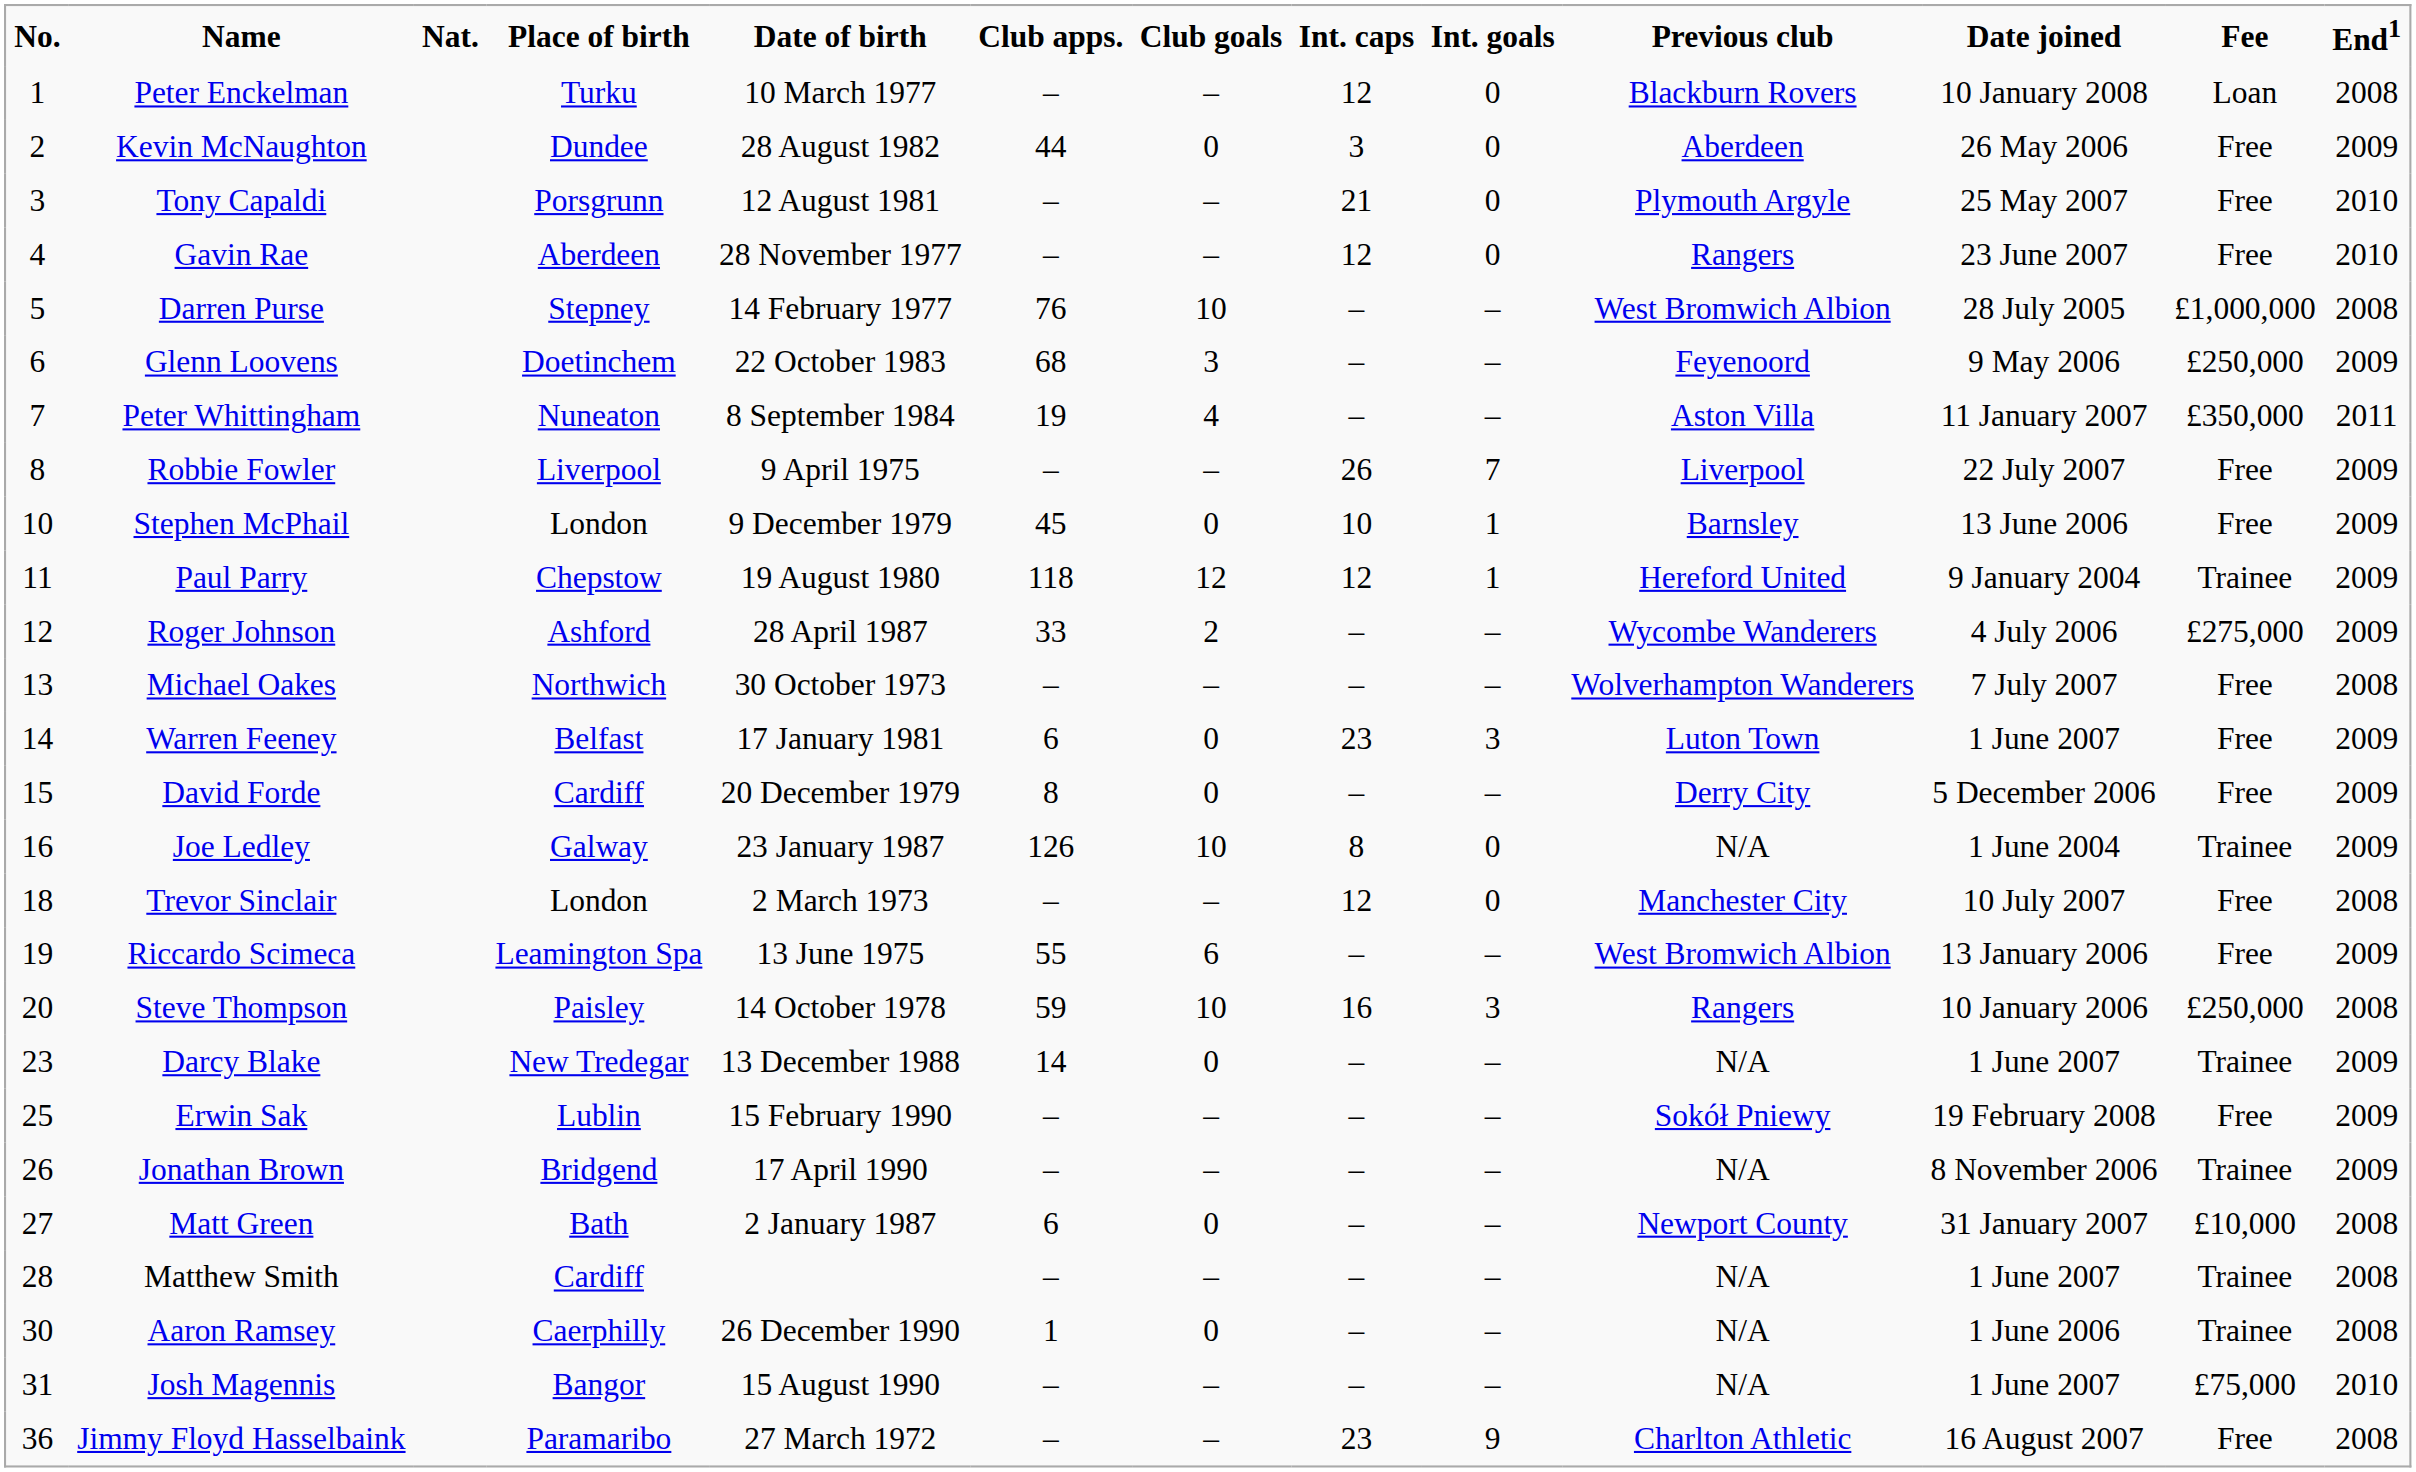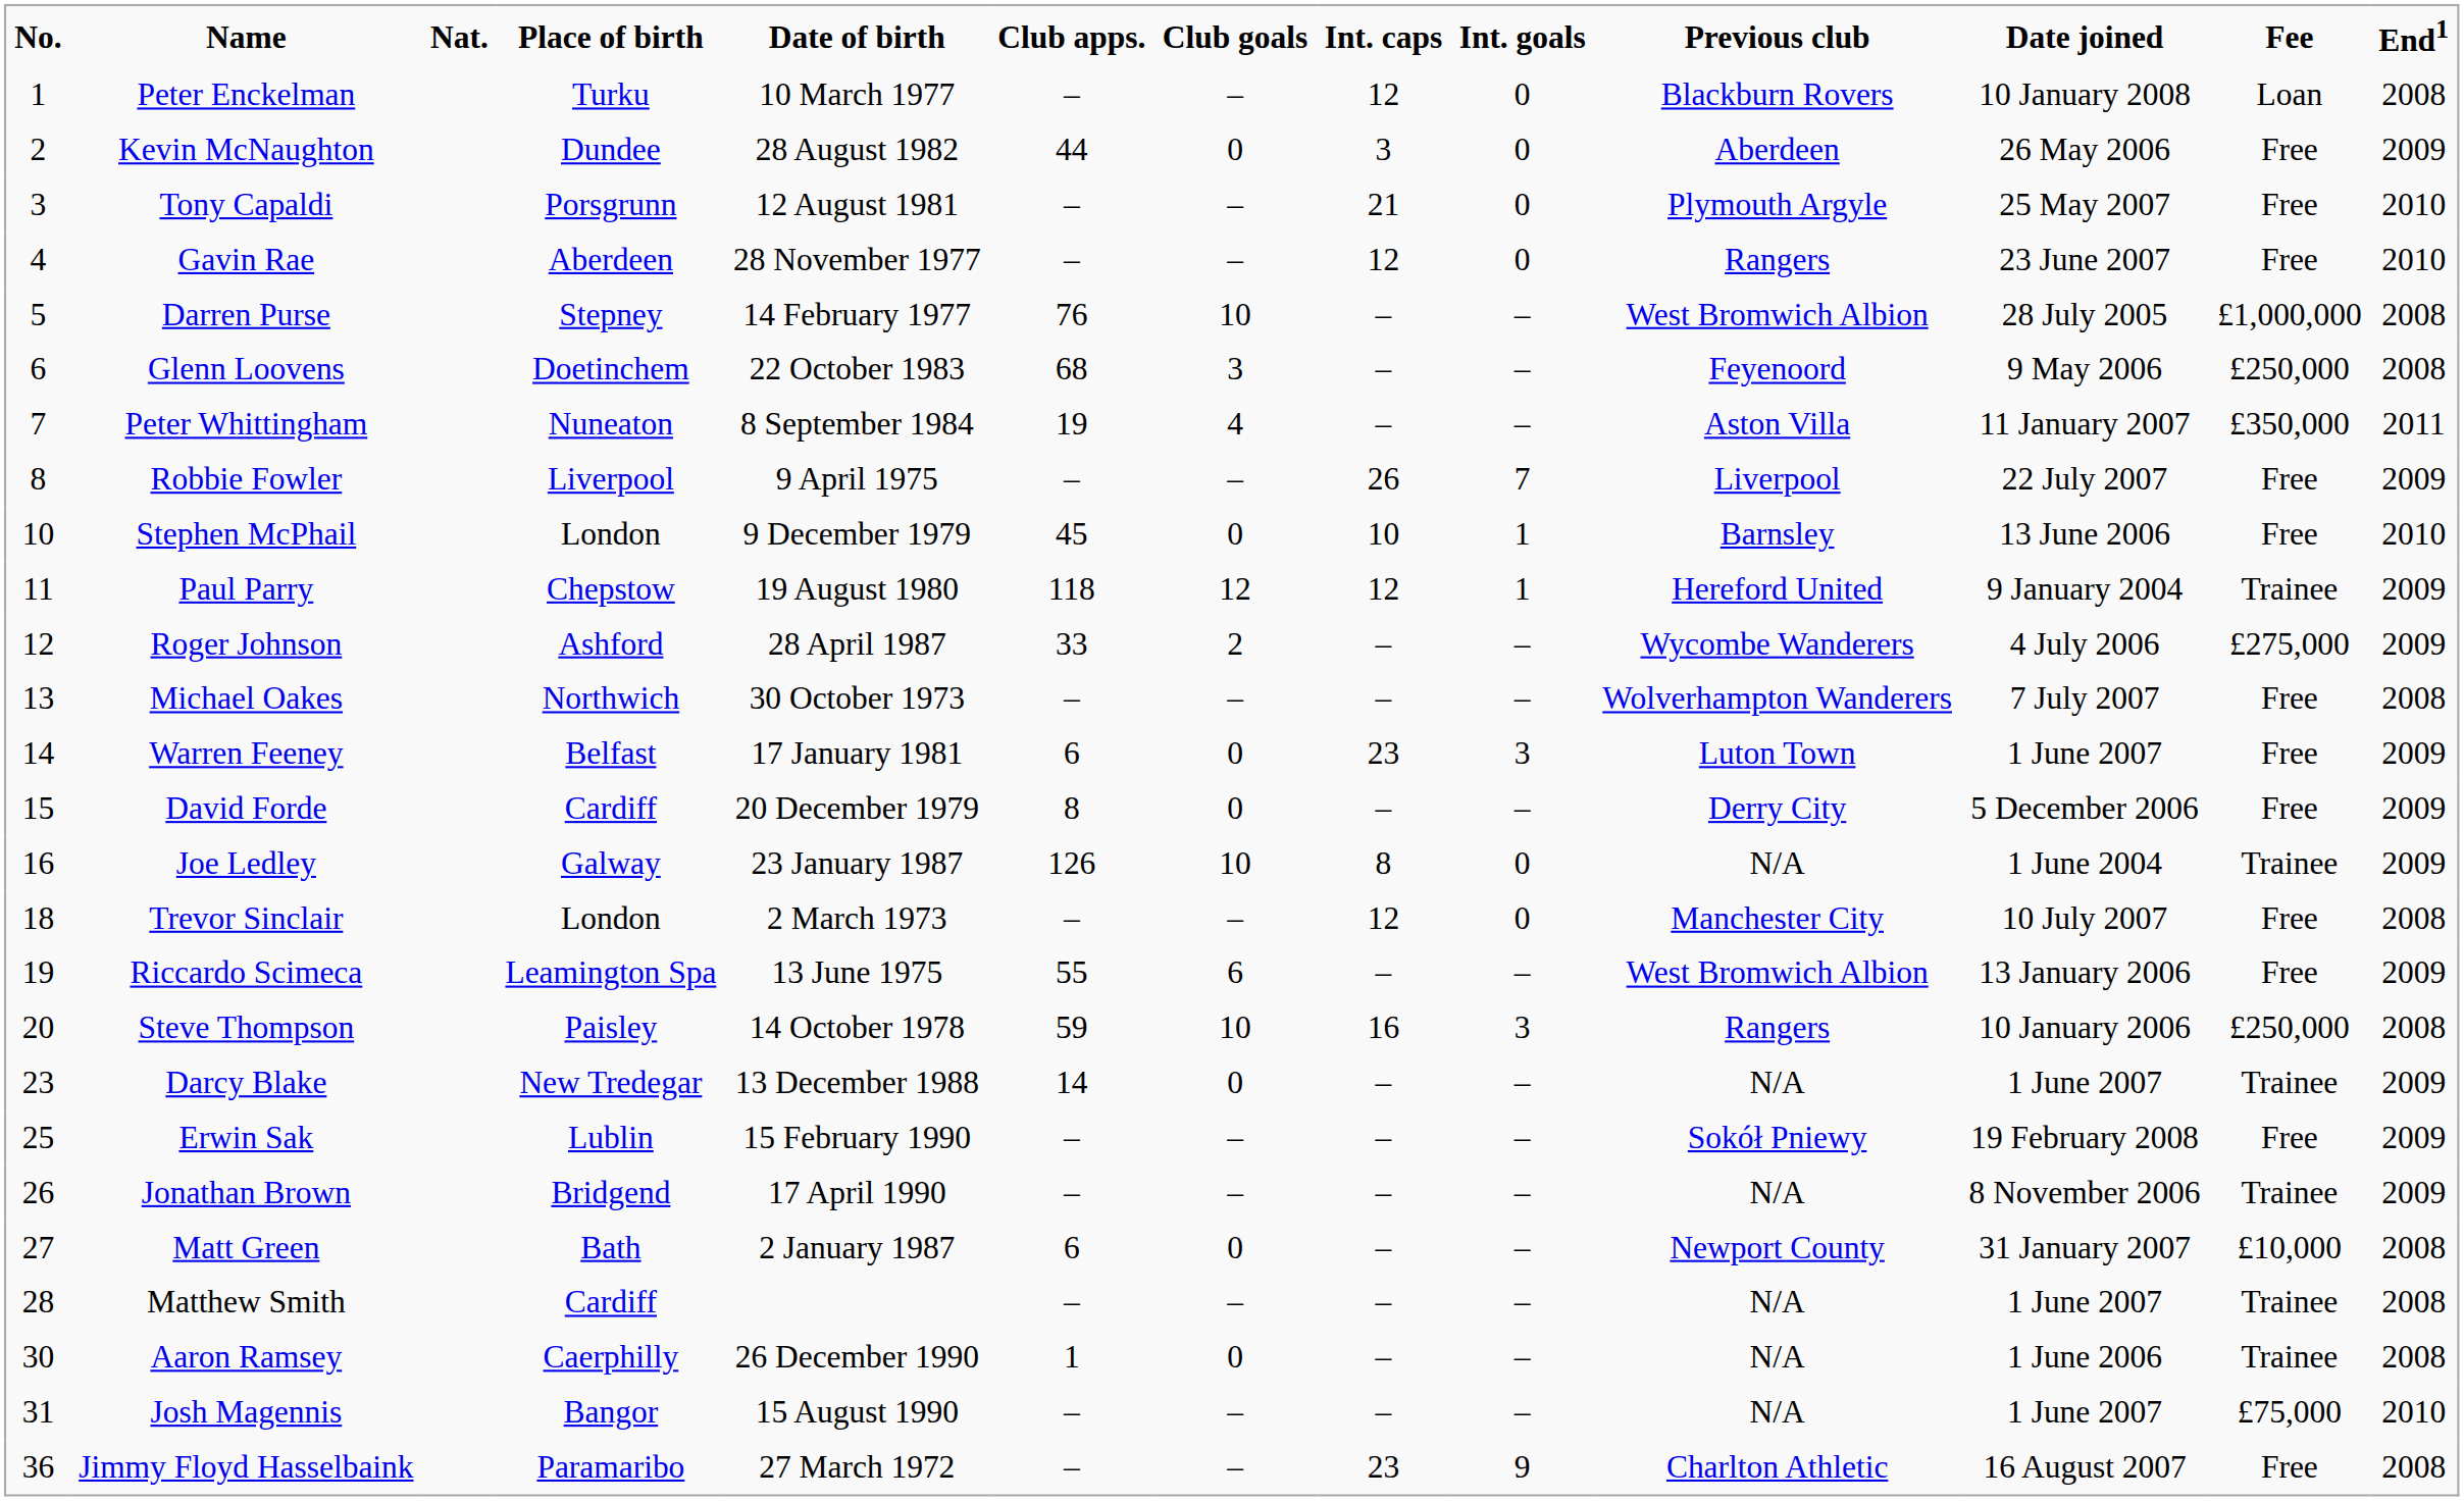Glenn Loovens | End1: 2009 -> 2008
Stephen McPhail | End1: 2009 -> 2010
